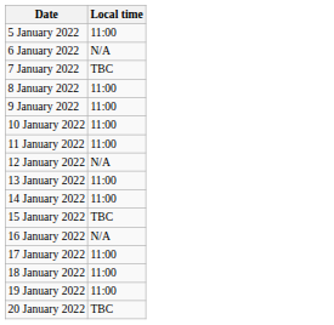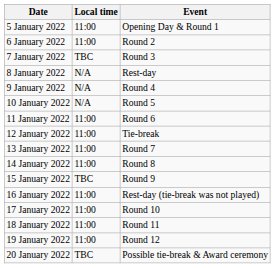+ column: Event | Opening Day & Round 1 | Round 2 | Round 3 | Rest-day | Round 4 | Round 5 | Round 6 | Tie-break | Round 7 | Round 8 | Round 9 | Rest-day (tie-break was not played) | Round 10 | Round 11 | Round 12 | Possible tie-break & Award ceremony
6 January 2022 | Local time: N/A -> 11:00
8 January 2022 | Local time: 11:00 -> N/A
9 January 2022 | Local time: 11:00 -> N/A
10 January 2022 | Local time: 11:00 -> N/A
12 January 2022 | Local time: N/A -> 11:00
16 January 2022 | Local time: N/A -> 11:00
